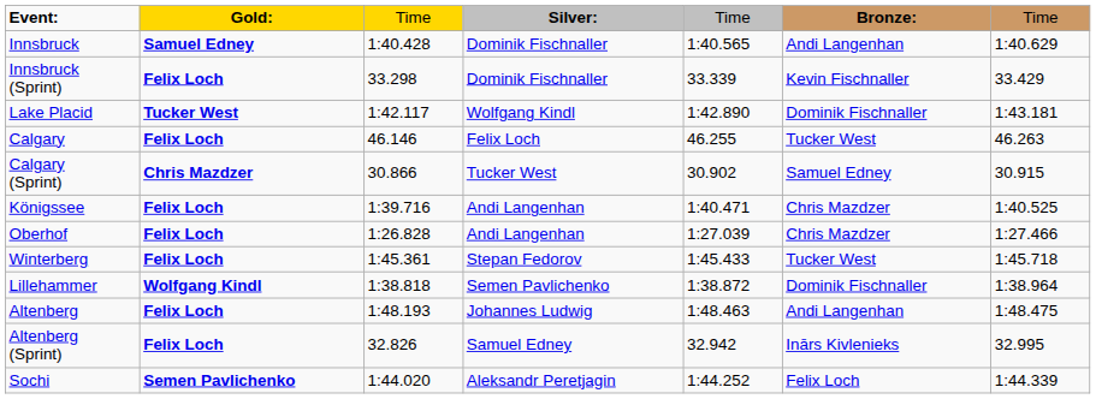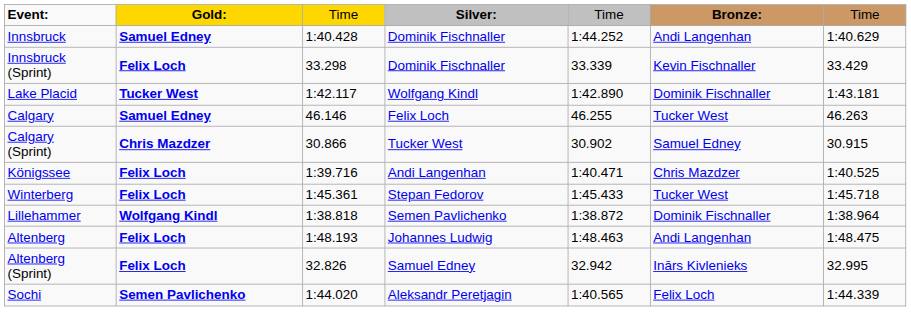Innsbruck | column 5: 1:40.565 -> 1:44.252
Calgary | column 2: Felix Loch -> Samuel Edney
- row: Oberhof | Felix Loch | 1:26.828 | Andi Langenhan | 1:27.039 | Chris Mazdzer | 1:27.466
Sochi | column 5: 1:44.252 -> 1:40.565
